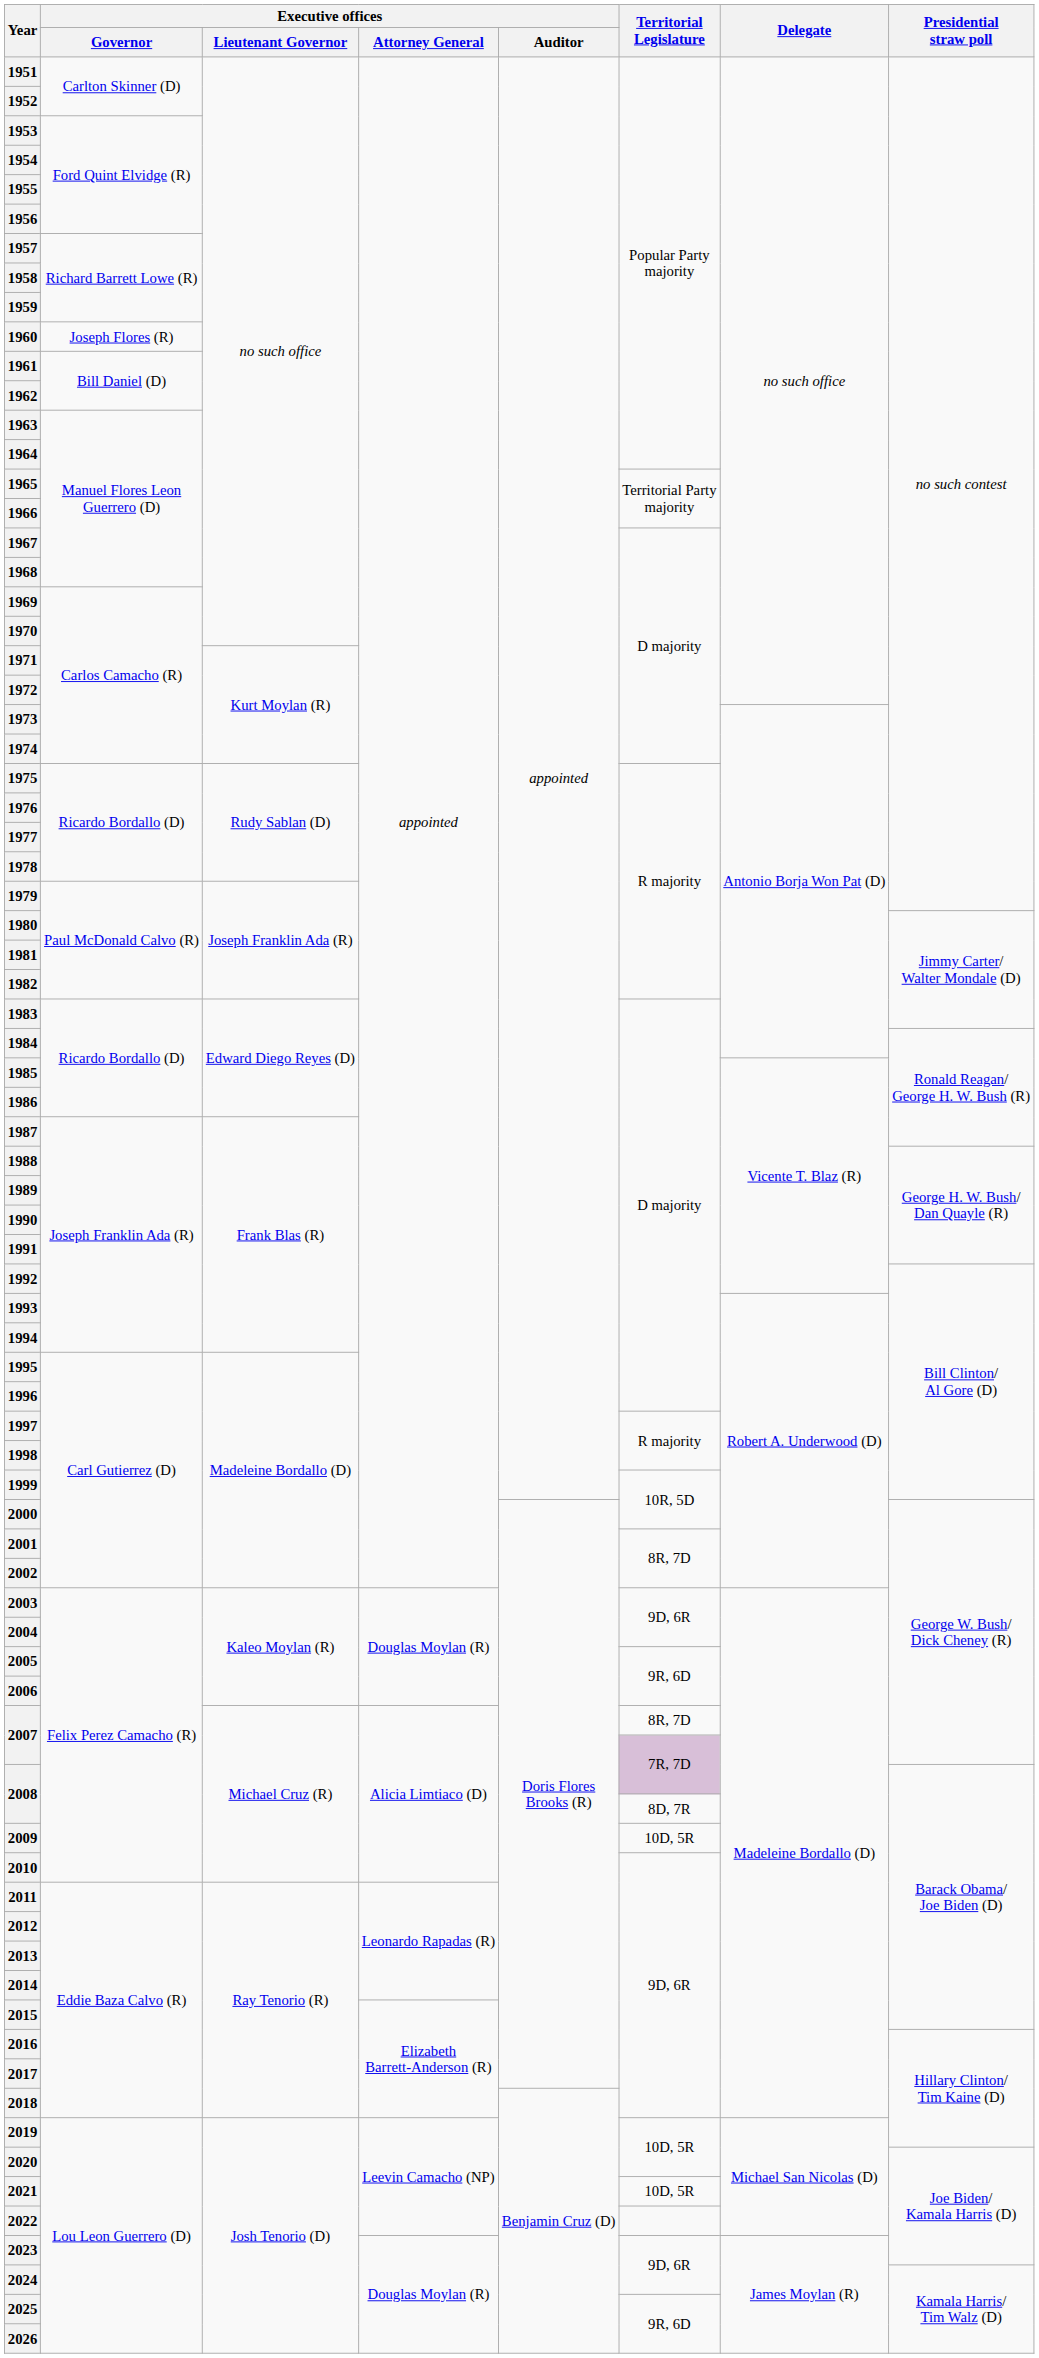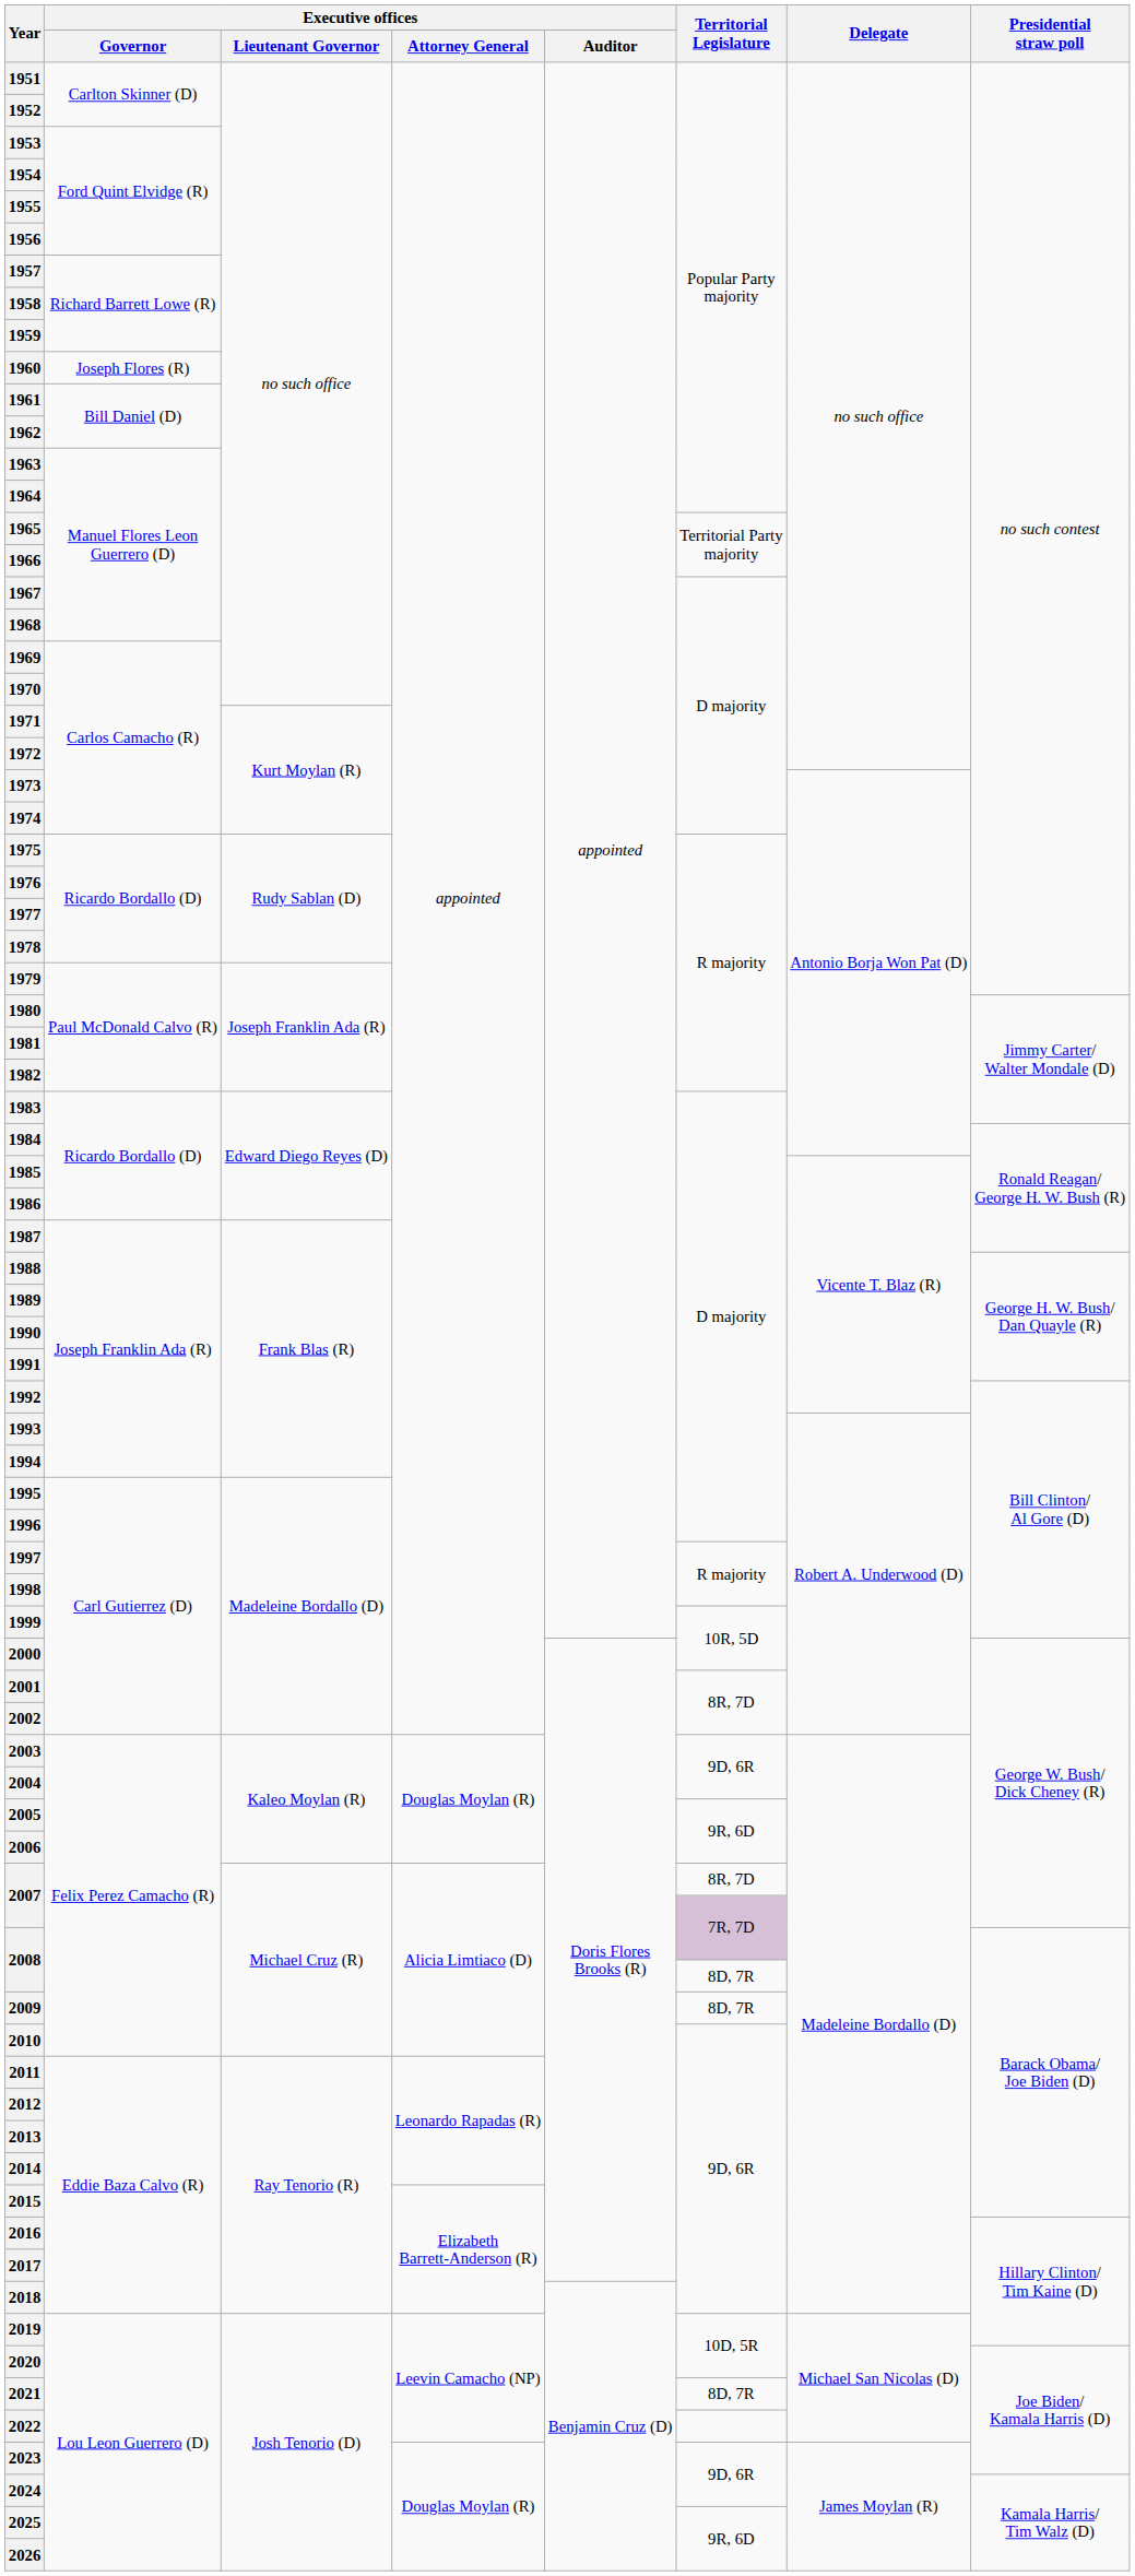2009 | Territorial Legislature: 10D, 5R -> 8D, 7R
2021 | Territorial Legislature: 10D, 5R -> 8D, 7R
